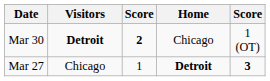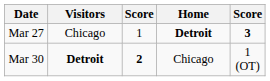rows swapped: Mar 27 <-> Mar 30
